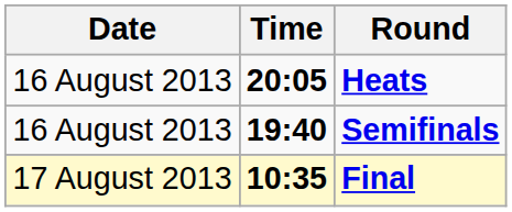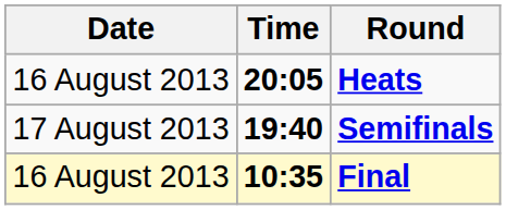Semifinals | Date: 16 August 2013 -> 17 August 2013
Final | Date: 17 August 2013 -> 16 August 2013
